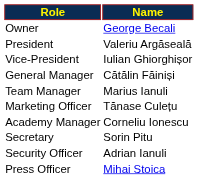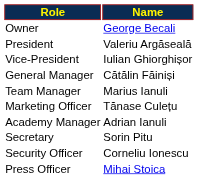Academy Manager | Name: Corneliu Ionescu -> Adrian Ianuli
Security Officer | Name: Adrian Ianuli -> Corneliu Ionescu
